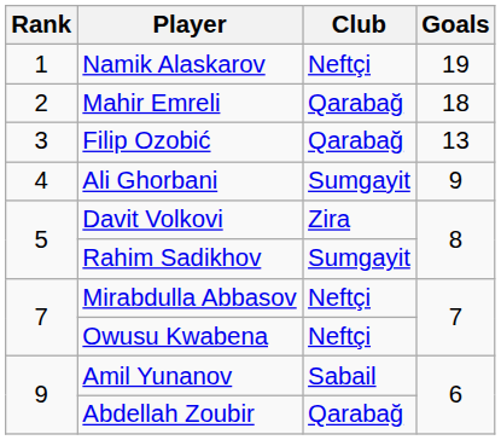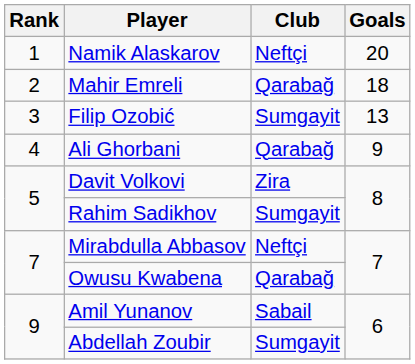Namik Alaskarov | Goals: 19 -> 20
Filip Ozobić | Club: Qarabağ -> Sumgayit
Ali Ghorbani | Club: Sumgayit -> Qarabağ
Owusu Kwabena | Club: Neftçi -> Qarabağ
Abdellah Zoubir | Club: Qarabağ -> Sumgayit
